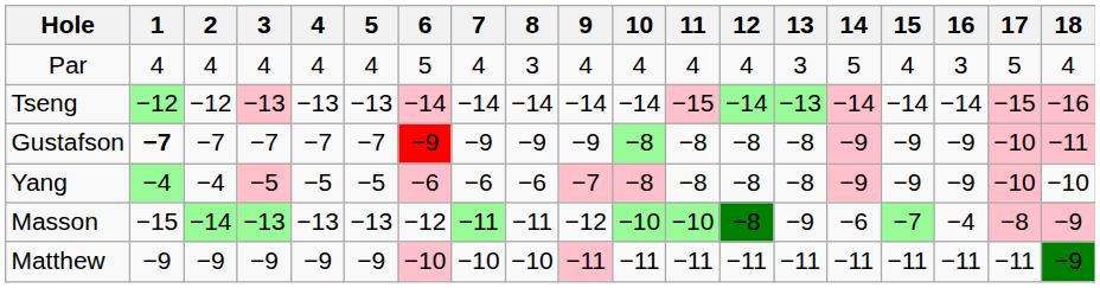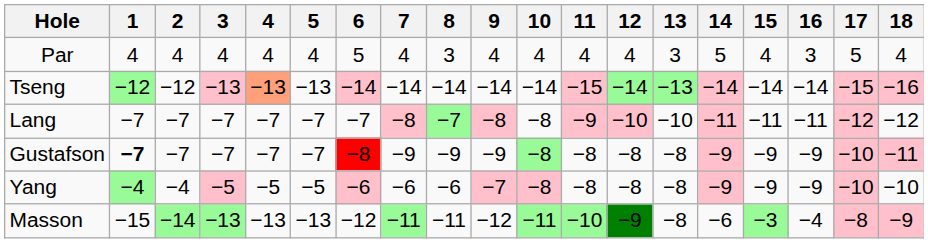Tseng | 4: no background -> lightsalmon background
+ row: Lang | −7 | −7 | −7 | −7 | −7 | −7 | −8 | −7 | −8 | −8 | −9 | −10 | −10 | −11 | −11 | −11 | −12 | −12
Gustafson | 6: −9 -> −8
Masson | 10: −10 -> −11
Masson | 12: −8 -> −9
Masson | 13: −9 -> −8
Masson | 15: −7 -> −3
- row: Matthew | −9 | −9 | −9 | −9 | −9 | −10 | −10 | −10 | −11 | −11 | −11 | −11 | −11 | −11 | −11 | −11 | −11 | −9
